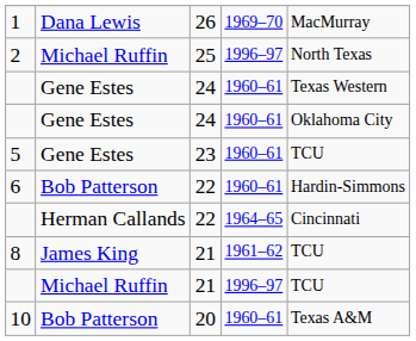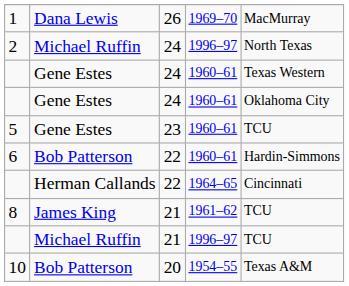2 | column 3: 25 -> 24
10 | column 4: 1960–61 -> 1954–55
